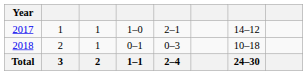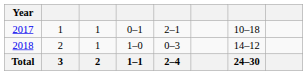2017 | column 4: 1–0 -> 0–1
2017 | column 7: 14–12 -> 10–18
2018 | column 4: 0–1 -> 1–0
2018 | column 7: 10–18 -> 14–12
